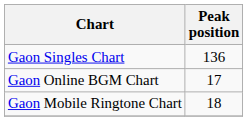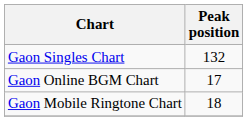Gaon Singles Chart | Peak position: 136 -> 132
